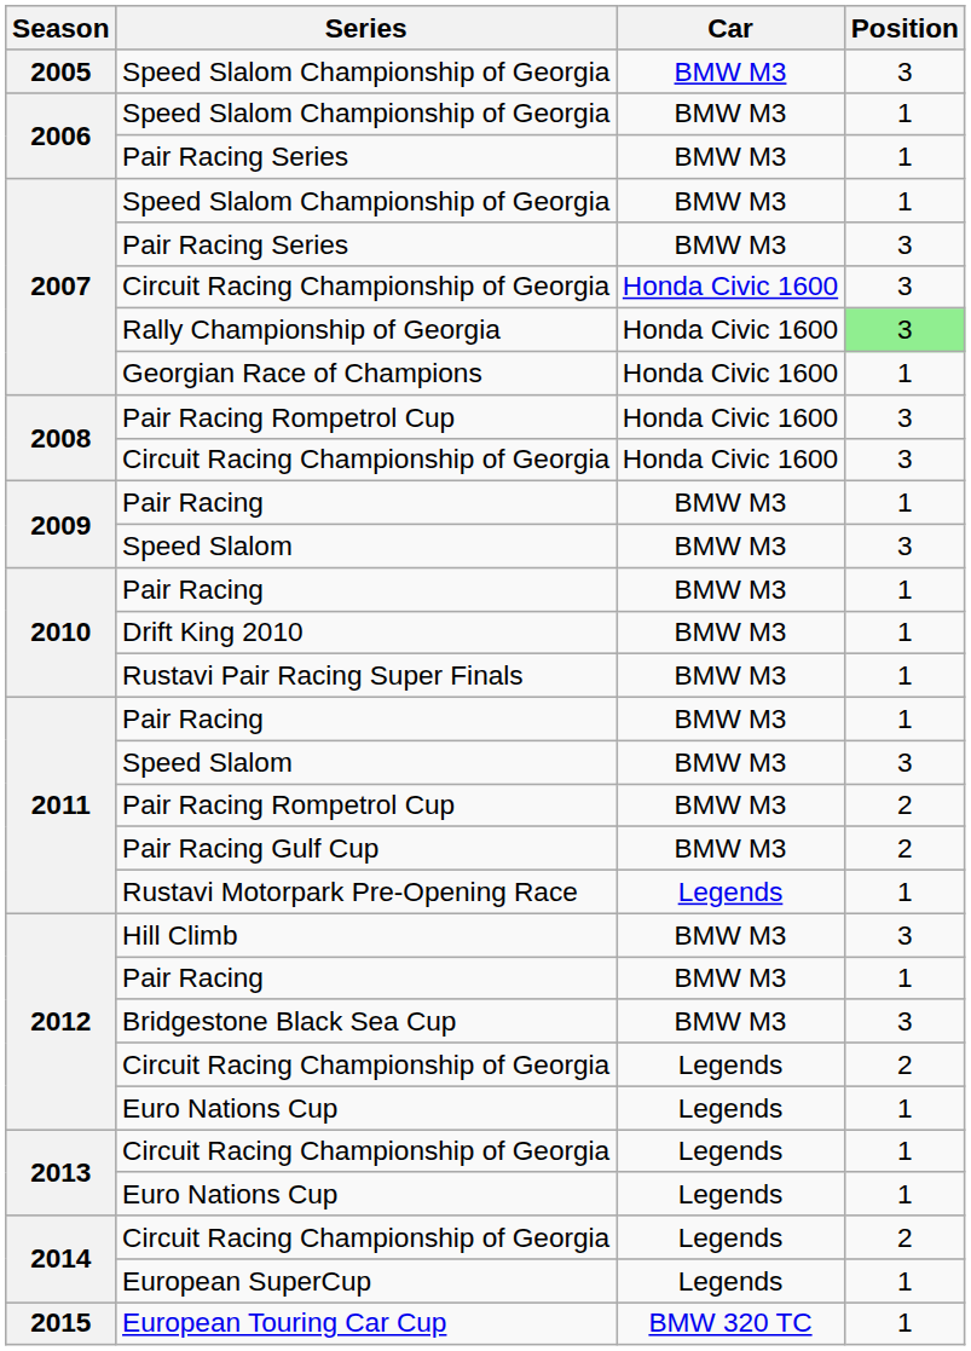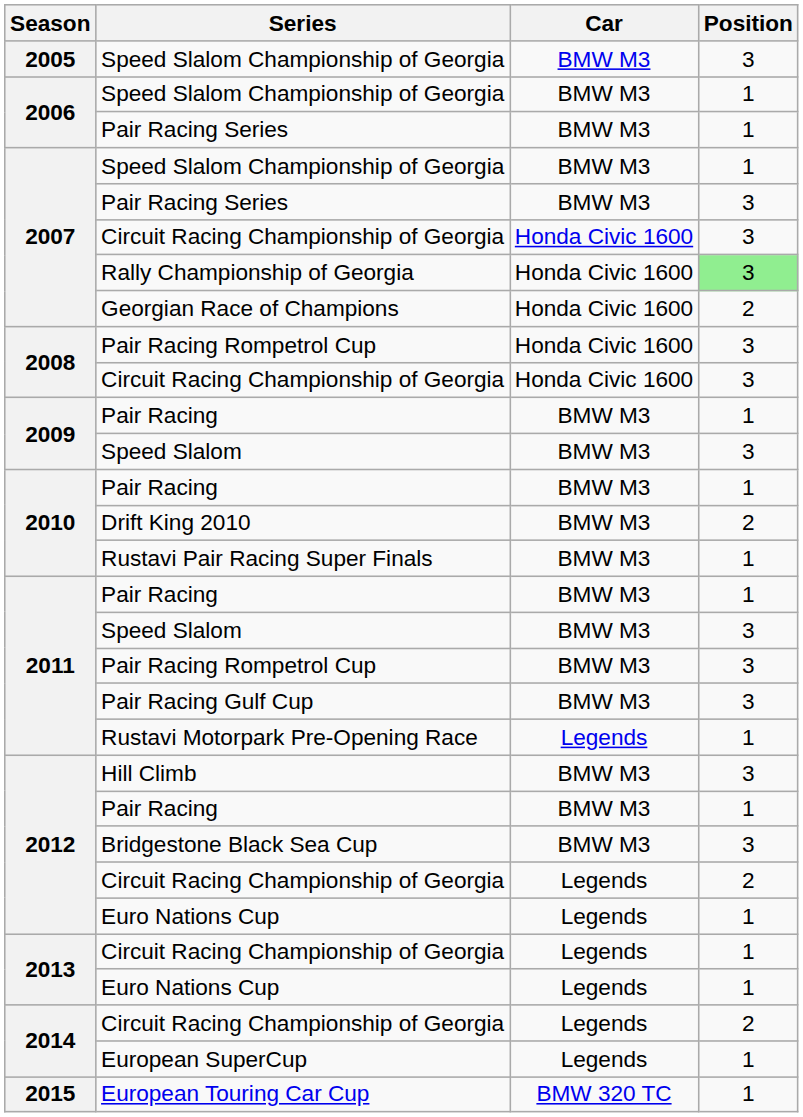Georgian Race of Champions | Position: 1 -> 2
Drift King 2010 | Position: 1 -> 2
2011 / Pair Racing Rompetrol Cup | Position: 2 -> 3
Pair Racing Gulf Cup | Position: 2 -> 3
